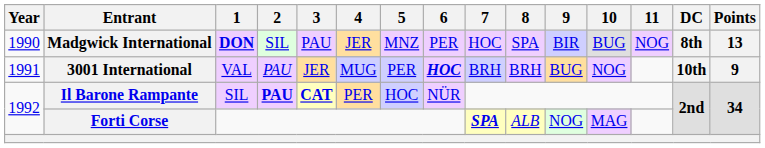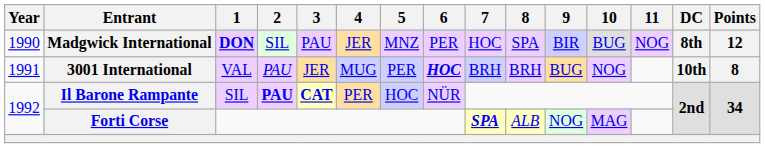Madgwick International | Points: 13 -> 12
3001 International | Points: 9 -> 8
